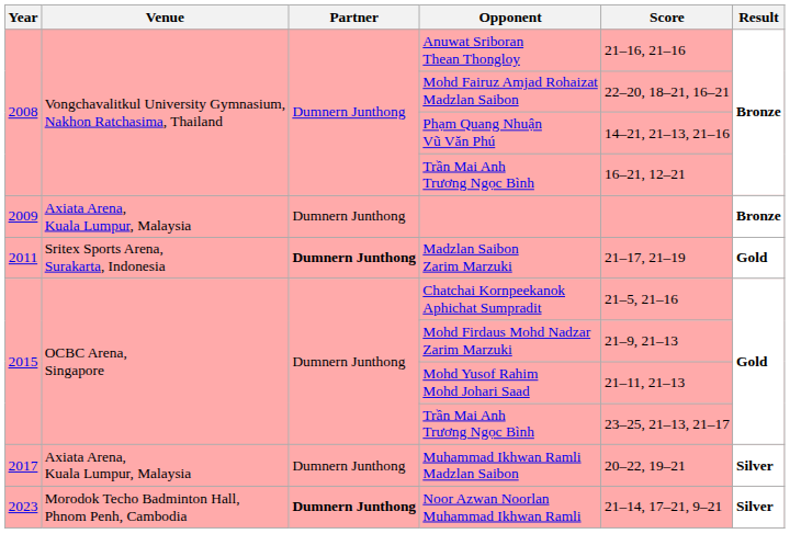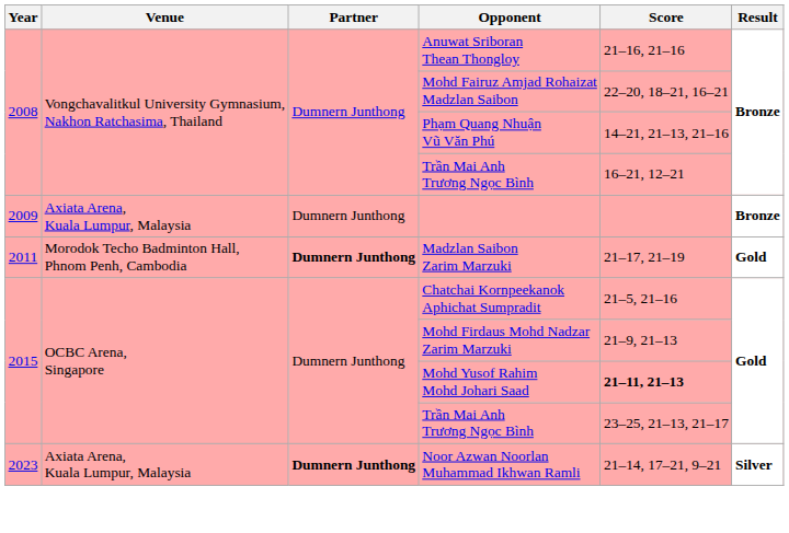Madzlan Saibon Zarim Marzuki | Venue: Sritex Sports Arena, Surakarta, Indonesia -> Morodok Techo Badminton Hall, Phnom Penh, Cambodia
Mohd Yusof Rahim Mohd Johari Saad | Score: normal -> bold
- row: 2017 | Axiata Arena, Kuala Lumpur, Malaysia | Dumnern Junthong | Muhammad Ikhwan Ramli Madzlan Saibon | 20–22, 19–21 | Silver
Noor Azwan Noorlan Muhammad Ikhwan Ramli | Venue: Morodok Techo Badminton Hall, Phnom Penh, Cambodia -> Axiata Arena, Kuala Lumpur, Malaysia
